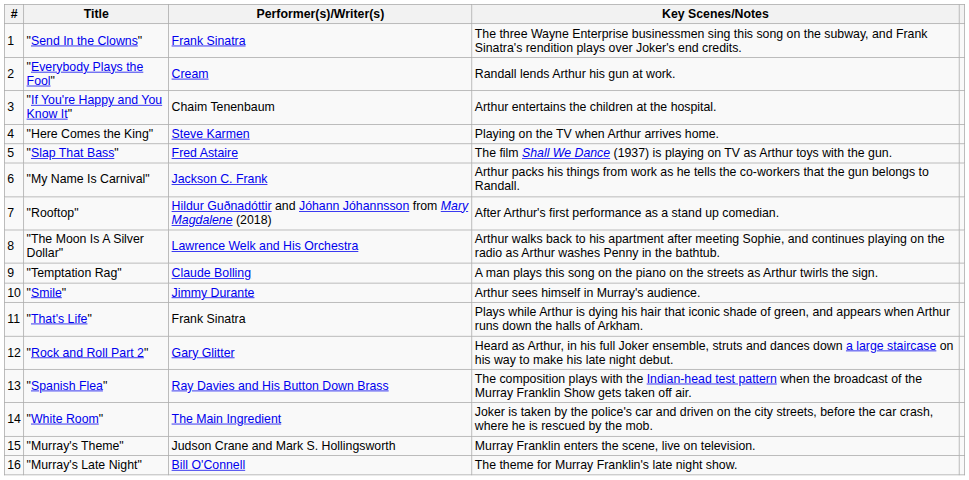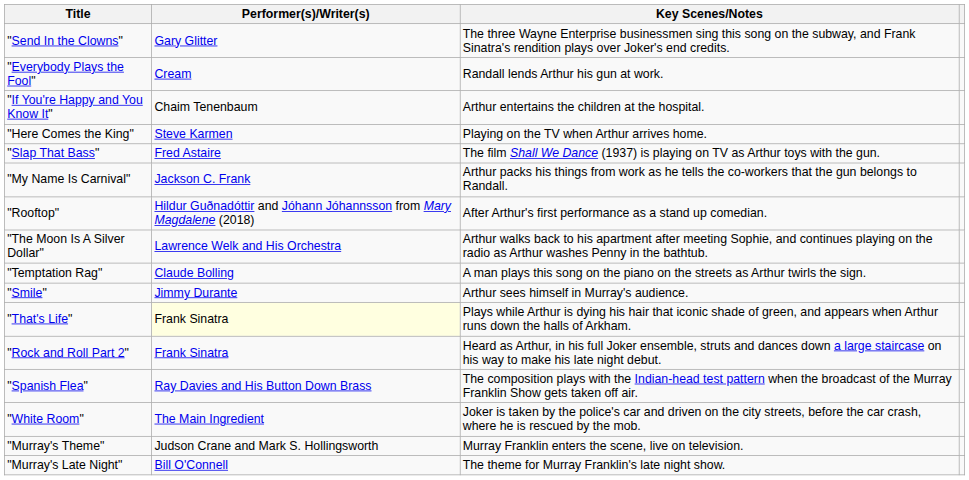- column: # | 1 | 2 | 3 | 4 | 5 | 6 | 7 | 8 | 9 | 10 | 11 | 12 | 13 | 14 | 15 | 16
"Send In the Clowns" | Performer(s)/Writer(s): Frank Sinatra -> Gary Glitter
"That's Life" | Performer(s)/Writer(s): no background -> lightyellow background
"Rock and Roll Part 2" | Performer(s)/Writer(s): Gary Glitter -> Frank Sinatra
